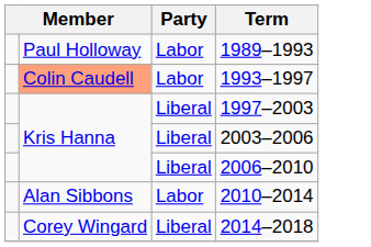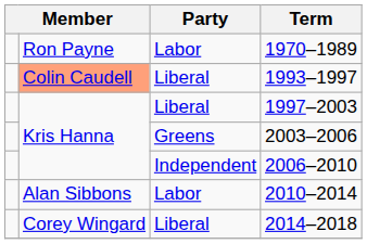+ row: Ron Payne | Labor | 1970–1989
- row: Paul Holloway | Labor | 1989–1993
1993–1997 | Party: Labor -> Liberal
2003–2006 | Party: Liberal -> Greens
2006–2010 | Party: Liberal -> Independent
